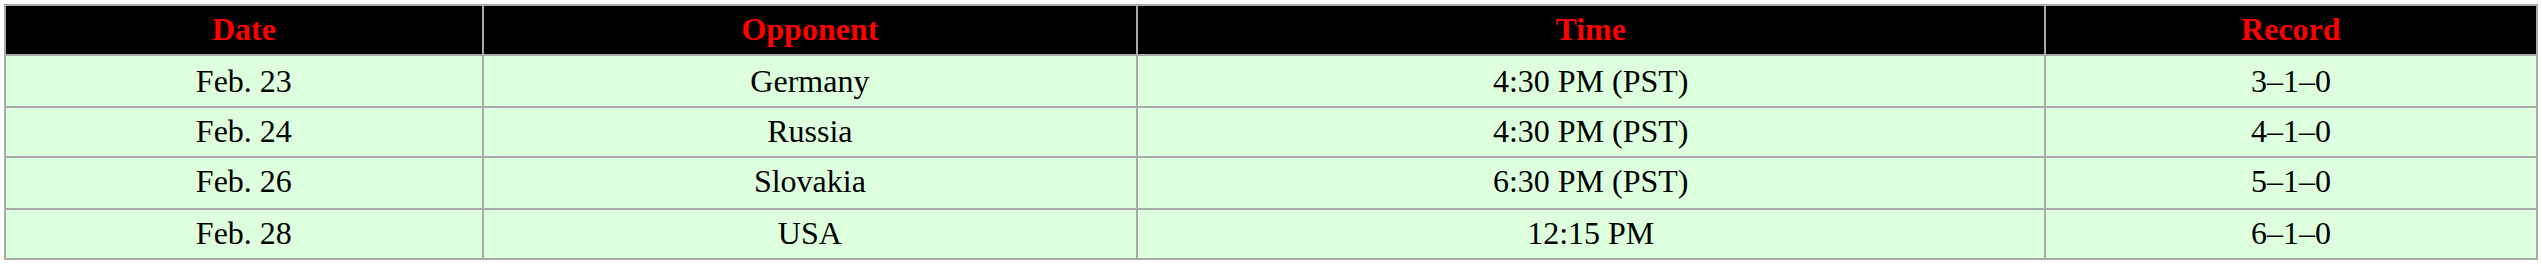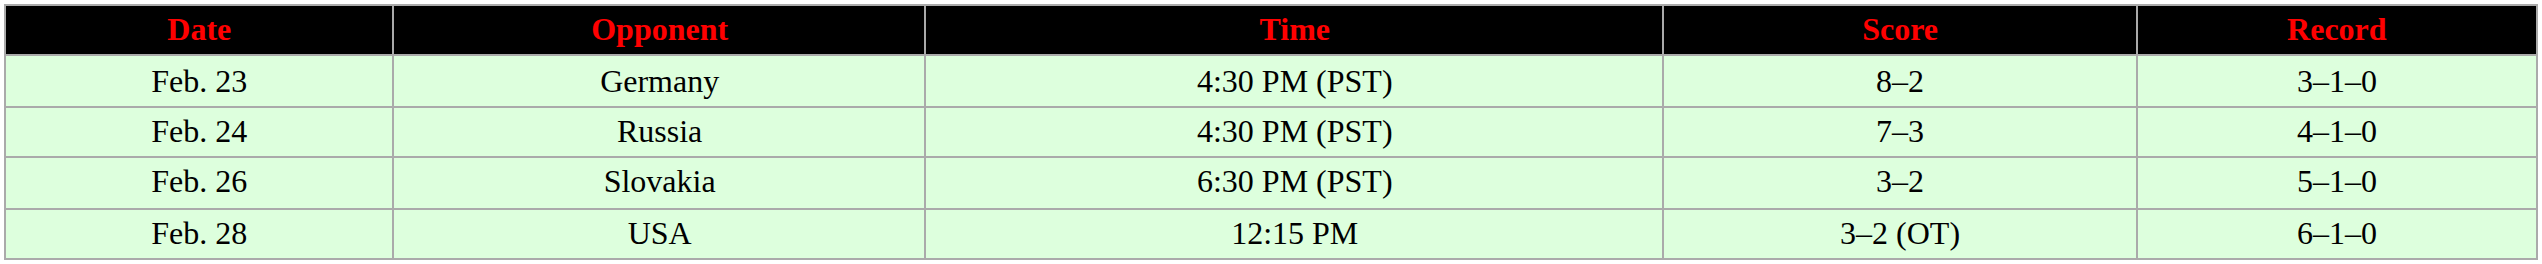+ column: Score | 8–2 | 7–3 | 3–2 | 3–2 (OT)
